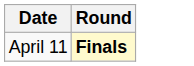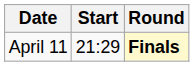+ column: Start | 21:29
